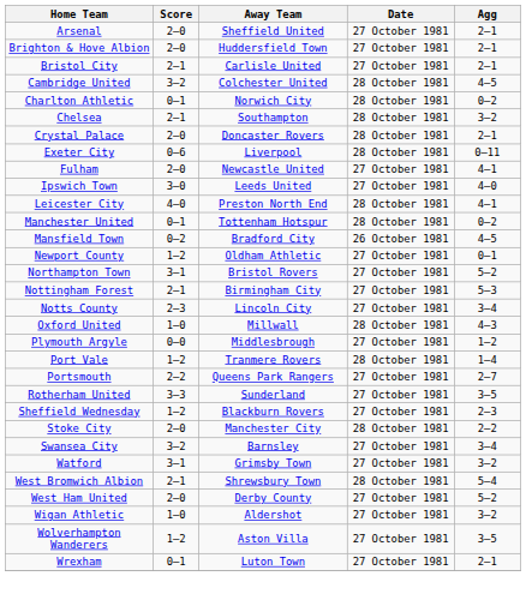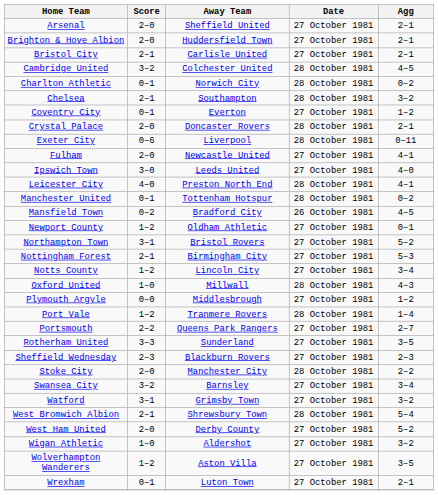+ row: Coventry City | 0–1 | Everton | 27 October 1981 | 1–2
Notts County | Score: 2–3 -> 1–2
Sheffield Wednesday | Score: 1–2 -> 2–3
